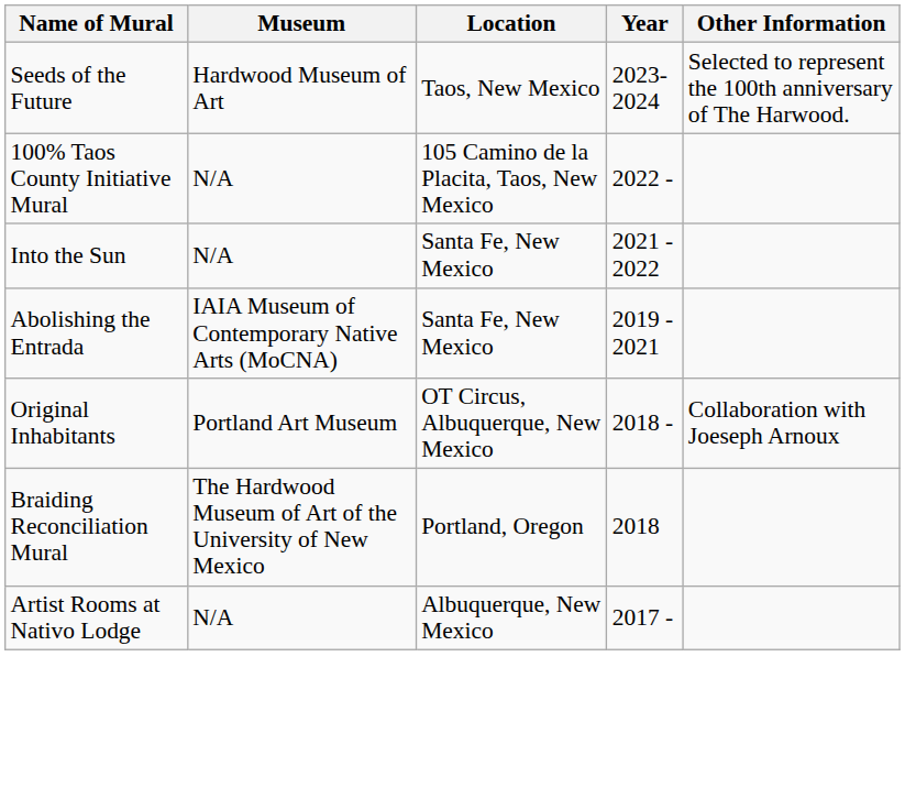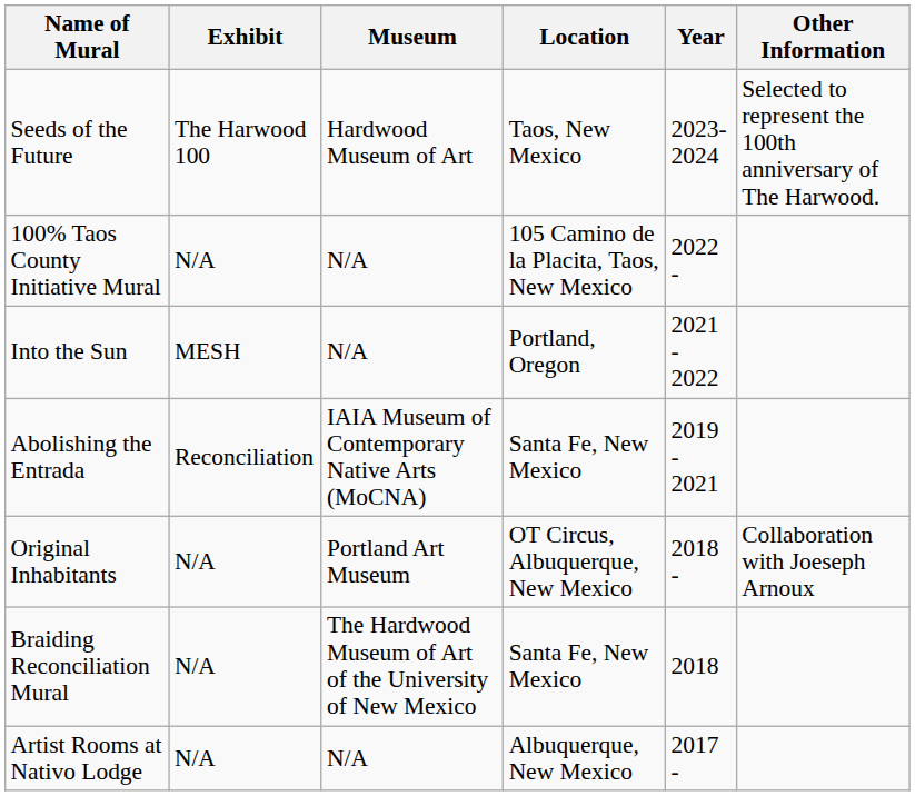+ column: Exhibit | The Harwood 100 | N/A | MESH | Reconciliation | N/A | N/A | N/A
Into the Sun | Location: Santa Fe, New Mexico -> Portland, Oregon
Braiding Reconciliation Mural | Location: Portland, Oregon -> Santa Fe, New Mexico
